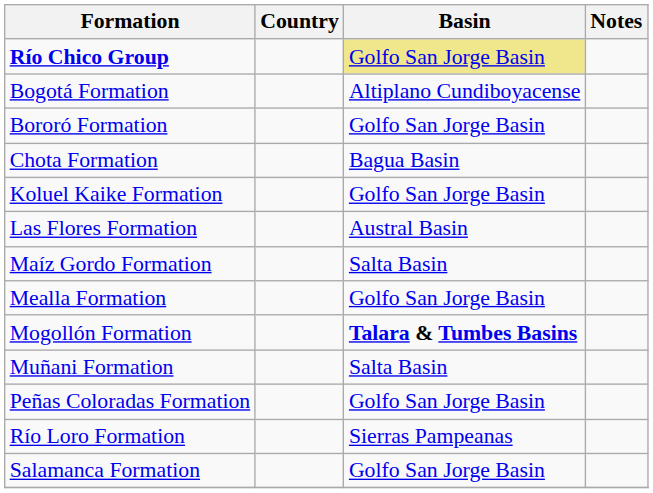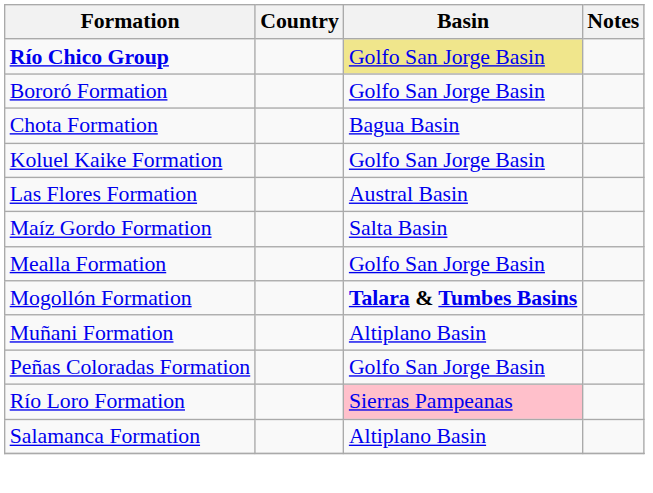- row: Bogotá Formation | Altiplano Cundiboyacense
Muñani Formation | Basin: Salta Basin -> Altiplano Basin
Río Loro Formation | Basin: no background -> pink background
Salamanca Formation | Basin: Golfo San Jorge Basin -> Altiplano Basin
